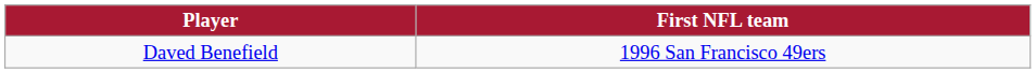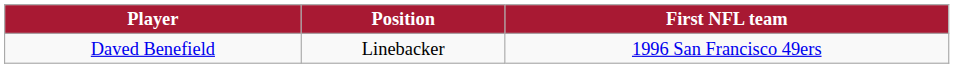+ column: Position | Linebacker
